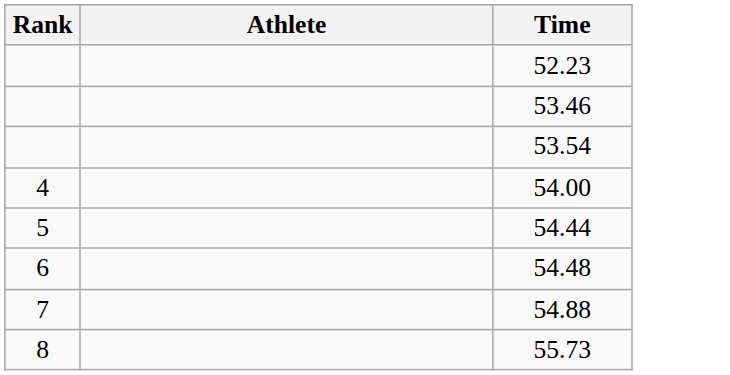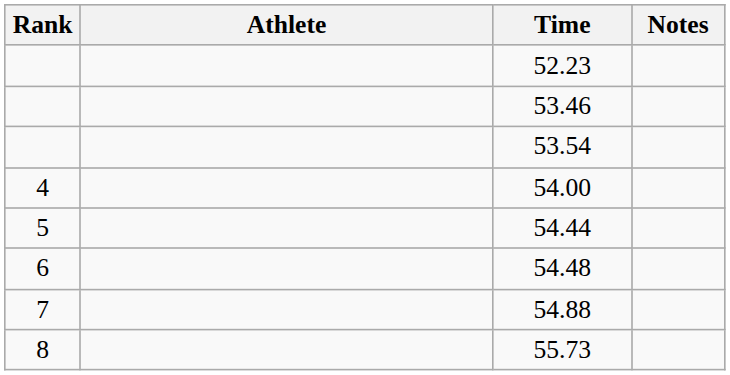+ column: Notes
